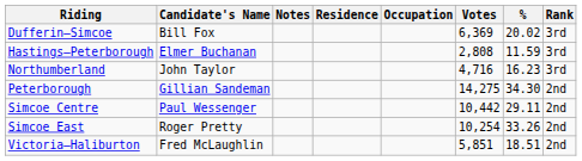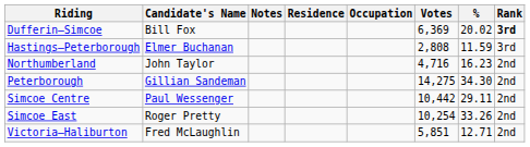Dufferin–Simcoe | Rank: normal -> bold
Northumberland | Rank: 3rd -> 2nd
Victoria—Haliburton | %: 18.51 -> 12.71
